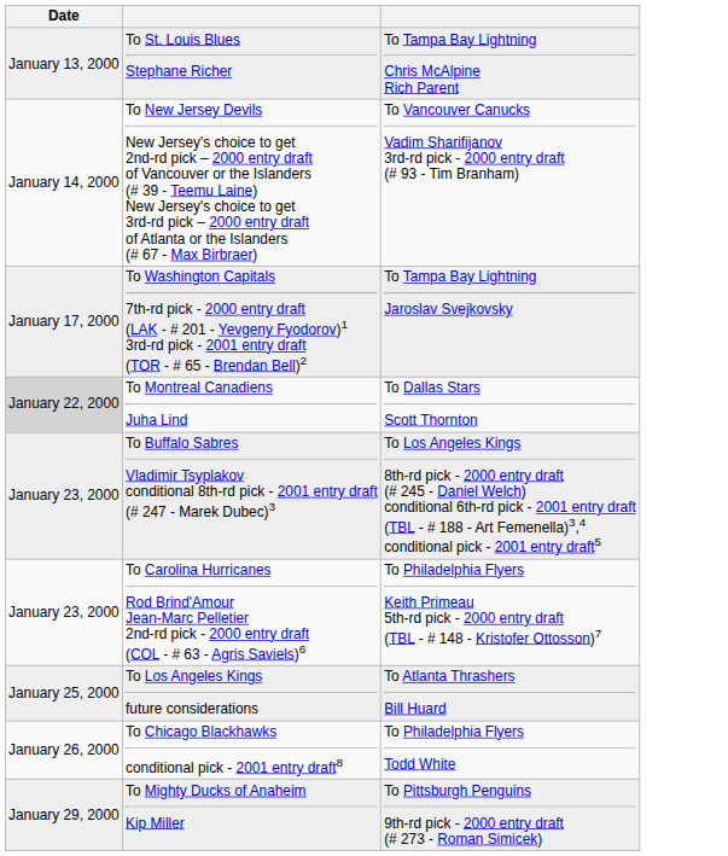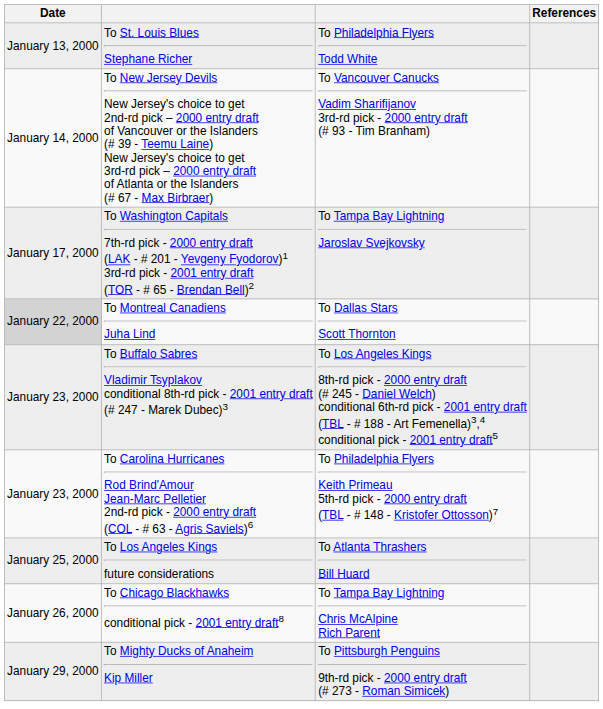+ column: References
To St. Louis Blues Stephane Richer | column 3: To Tampa Bay Lightning Chris McAlpine Rich Parent -> To Philadelphia Flyers Todd White
To Chicago Blackhawks conditional pick - 2001 entry draft8 | column 3: To Philadelphia Flyers Todd White -> To Tampa Bay Lightning Chris McAlpine Rich Parent
